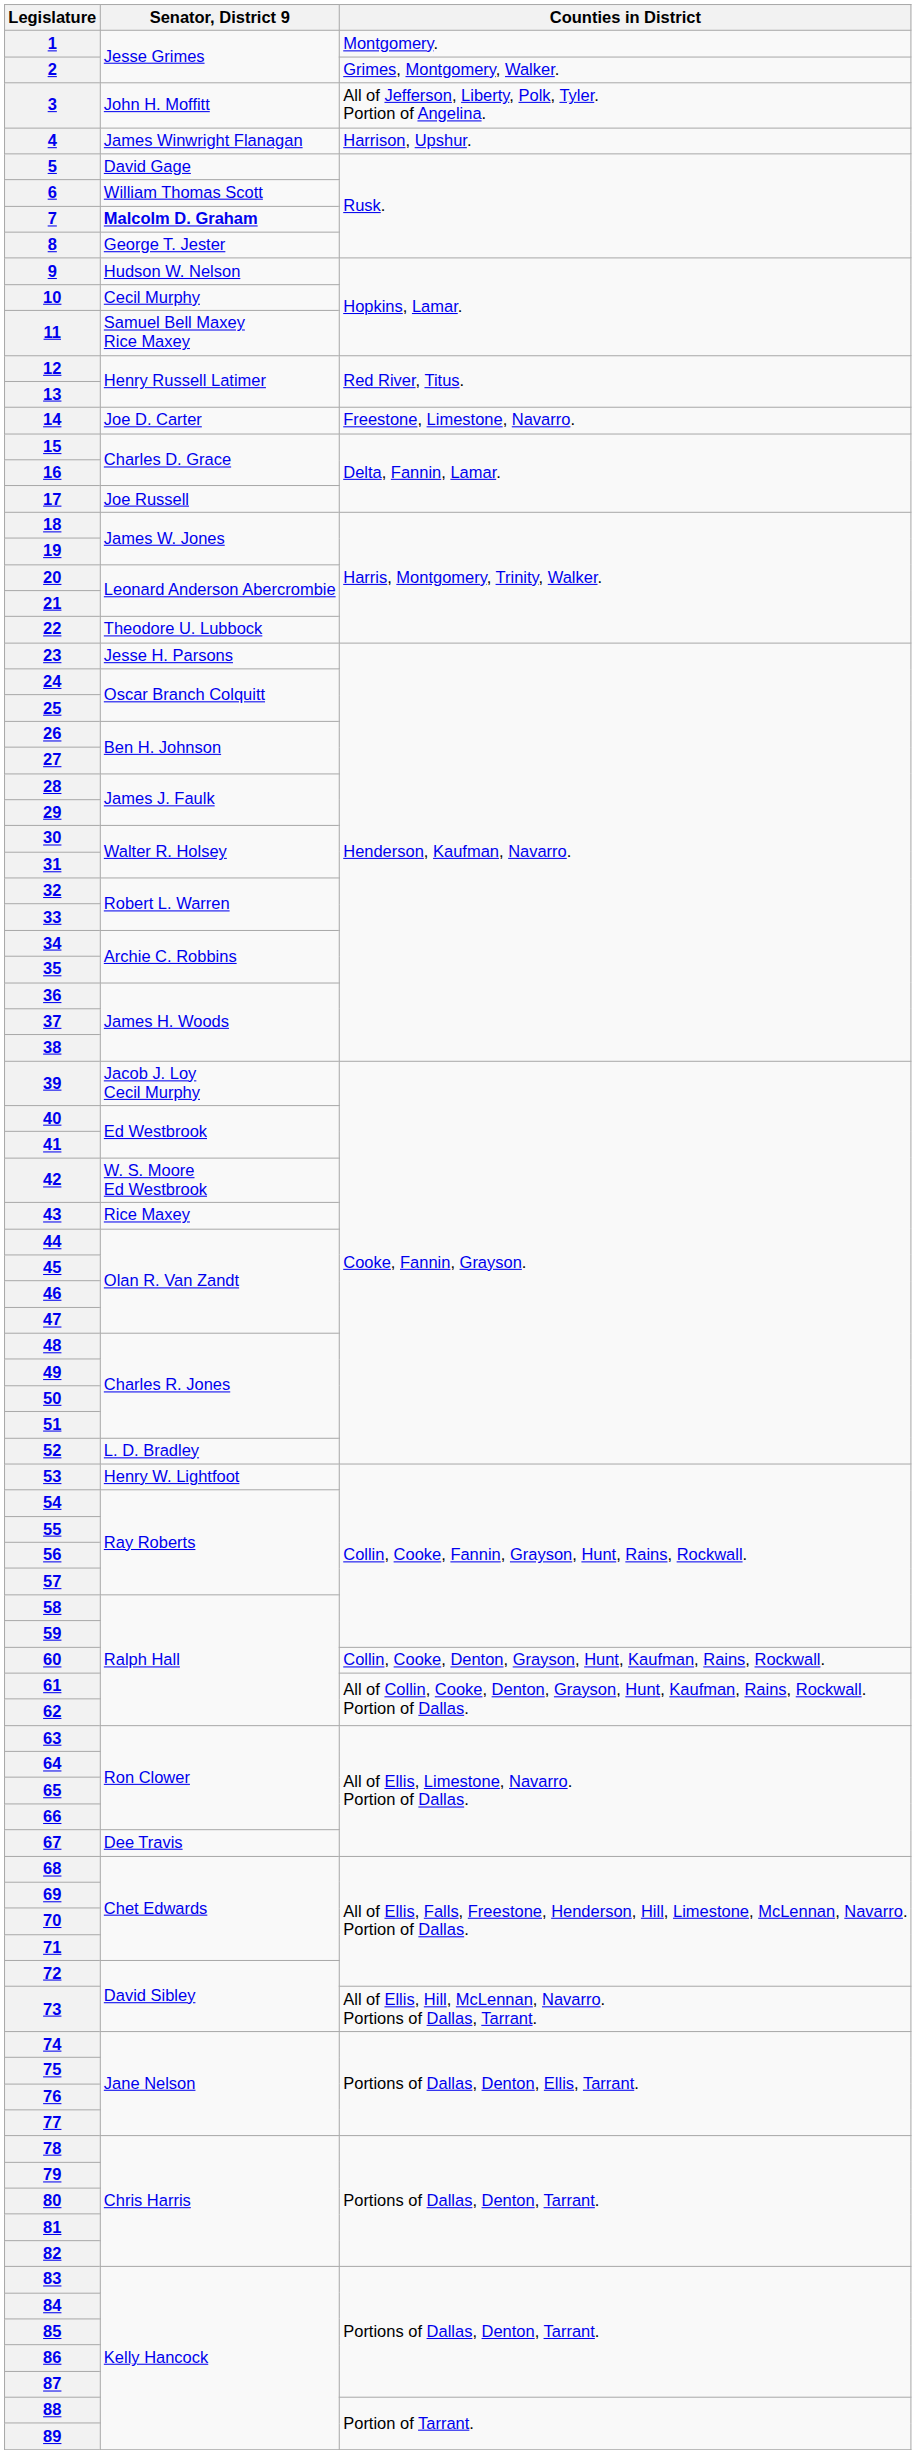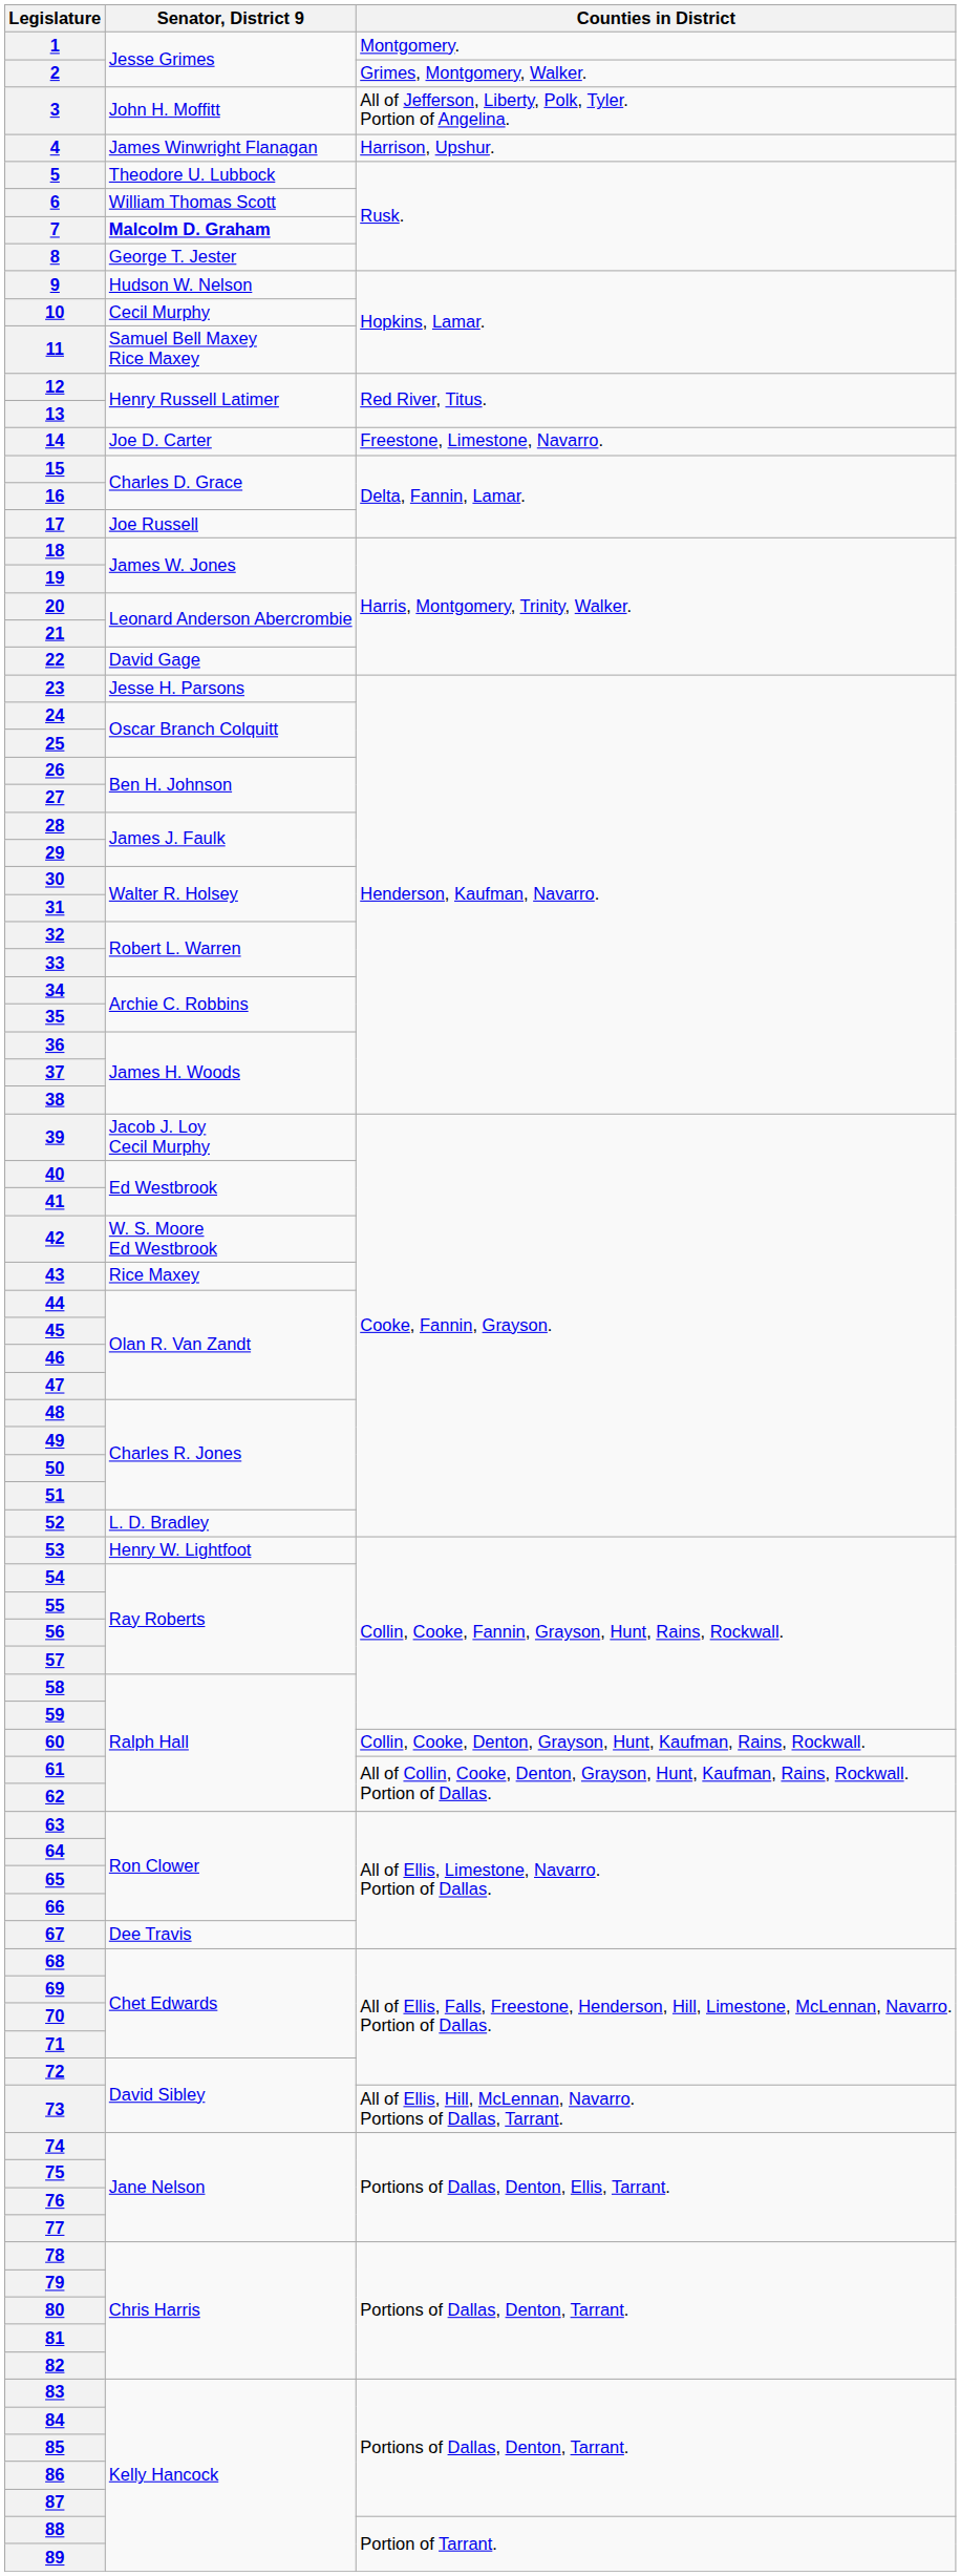5 | Senator, District 9: David Gage -> Theodore U. Lubbock
22 | Senator, District 9: Theodore U. Lubbock -> David Gage
